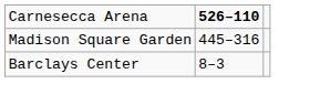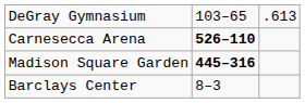+ row: DeGray Gymnasium | 103–65 | .613
Madison Square Garden | column 2: normal -> bold
